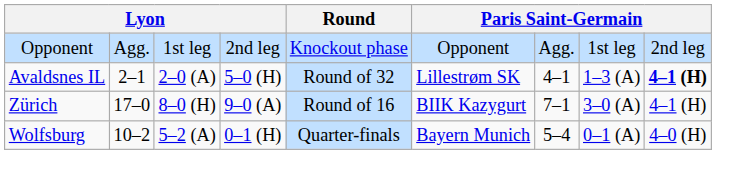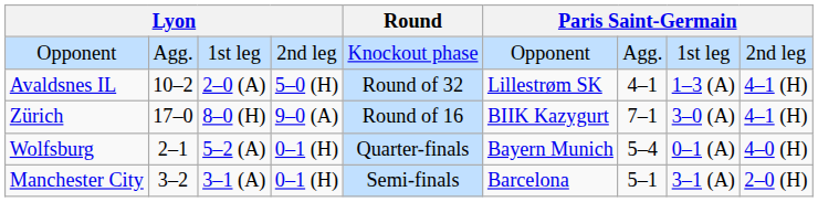Avaldsnes IL | column 2: 2–1 -> 10–2
Avaldsnes IL | column 9: bold -> normal
Wolfsburg | column 2: 10–2 -> 2–1
+ row: Manchester City | 3–2 | 3–1 (A) | 0–1 (H) | Semi-finals | Barcelona | 5–1 | 3–1 (A) | 2–0 (H)
